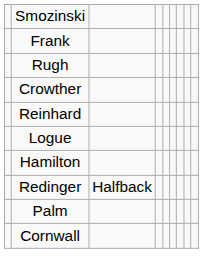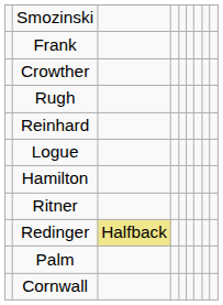rows swapped: Crowther <-> Rugh
+ row: Ritner
Redinger | column 3: no background -> khaki background
